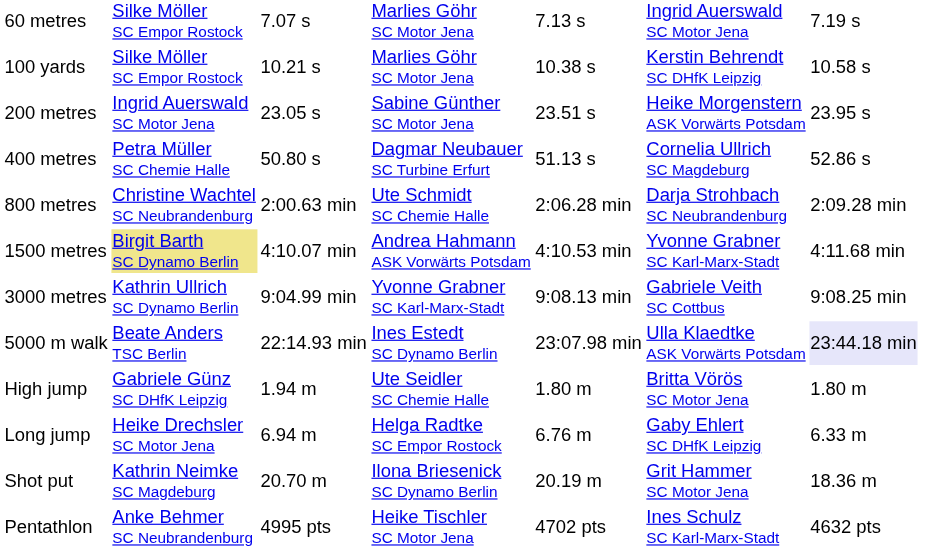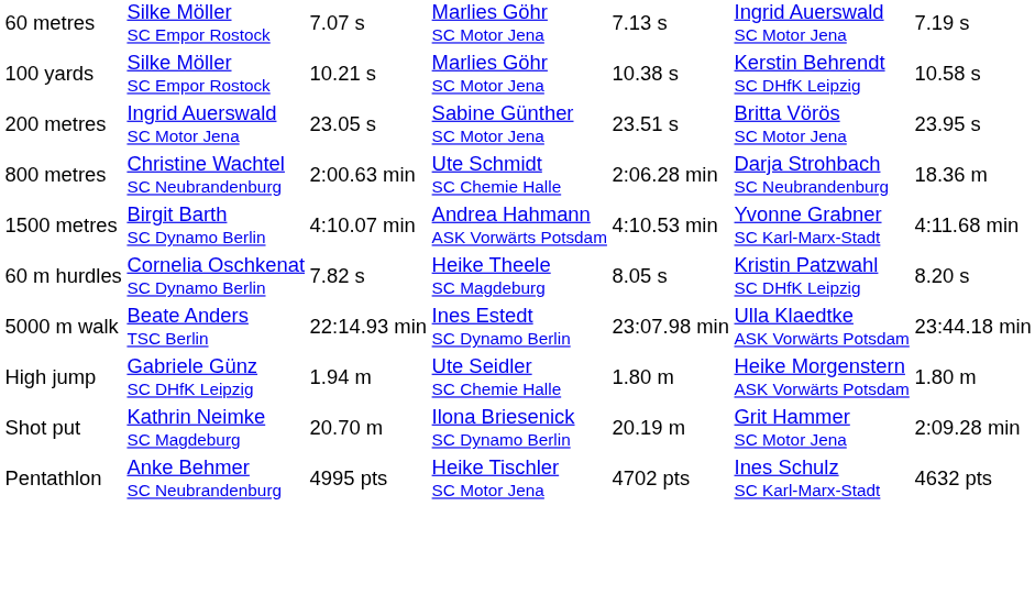200 metres | column 6: Heike Morgenstern ASK Vorwärts Potsdam -> Britta Vörös SC Motor Jena
- row: 400 metres | Petra Müller SC Chemie Halle | 50.80 s | Dagmar Neubauer SC Turbine Erfurt | 51.13 s | Cornelia Ullrich SC Magdeburg | 52.86 s
800 metres | column 7: 2:09.28 min -> 18.36 m
1500 metres | column 2: khaki background -> no background
- row: 3000 metres | Kathrin Ullrich SC Dynamo Berlin | 9:04.99 min | Yvonne Grabner SC Karl-Marx-Stadt | 9:08.13 min | Gabriele Veith SC Cottbus | 9:08.25 min
+ row: 60 m hurdles | Cornelia Oschkenat SC Dynamo Berlin | 7.82 s | Heike Theele SC Magdeburg | 8.05 s | Kristin Patzwahl SC DHfK Leipzig | 8.20 s
5000 m walk | column 7: lavender background -> no background
High jump | column 6: Britta Vörös SC Motor Jena -> Heike Morgenstern ASK Vorwärts Potsdam
- row: Long jump | Heike Drechsler SC Motor Jena | 6.94 m | Helga Radtke SC Empor Rostock | 6.76 m | Gaby Ehlert SC DHfK Leipzig | 6.33 m
Shot put | column 7: 18.36 m -> 2:09.28 min
